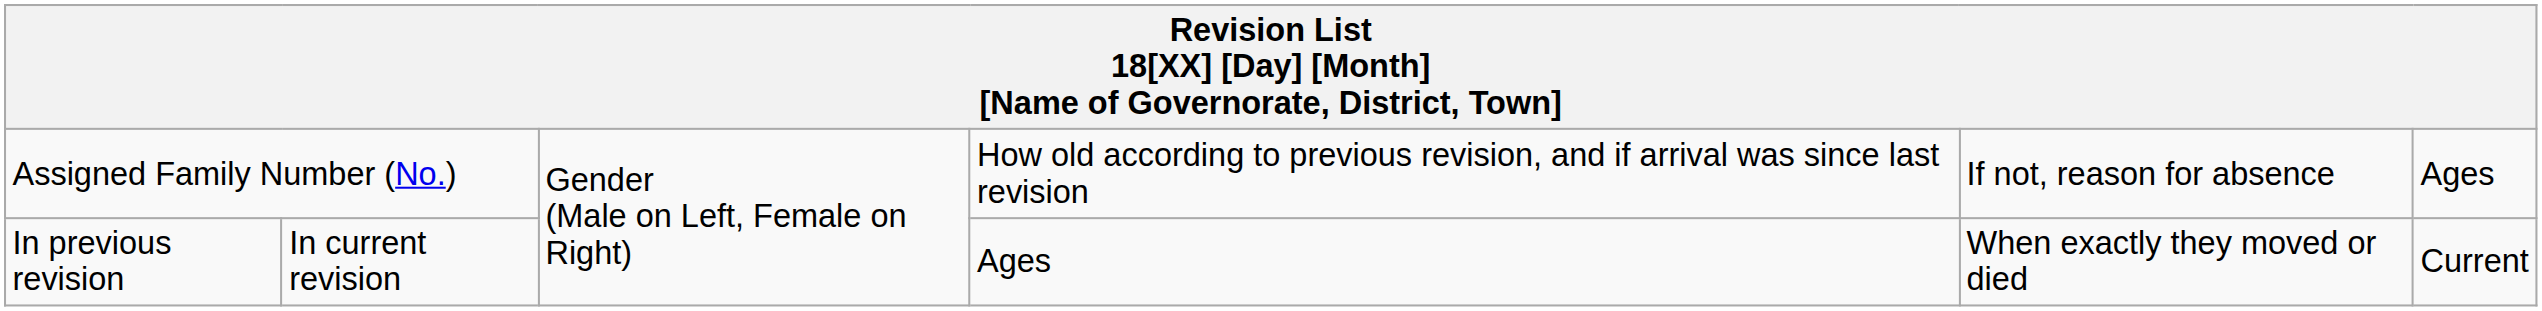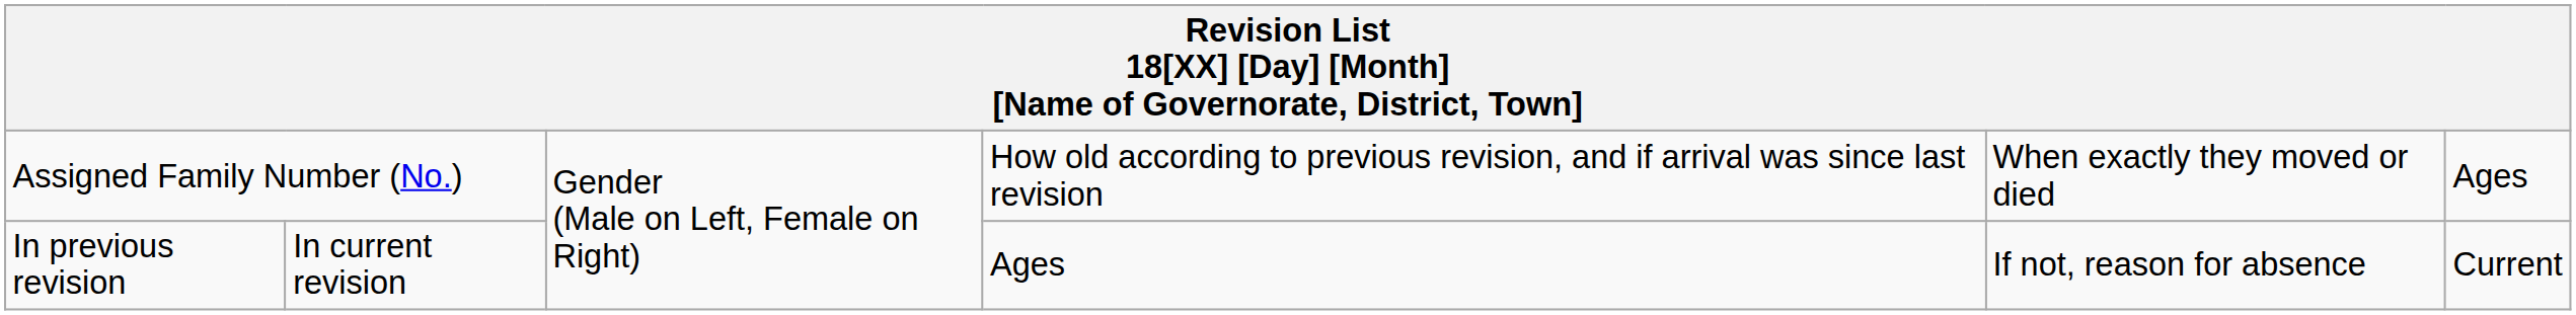Assigned Family Number (No.) | column 5: If not, reason for absence -> When exactly they moved or died
In previous revision | column 5: When exactly they moved or died -> If not, reason for absence
